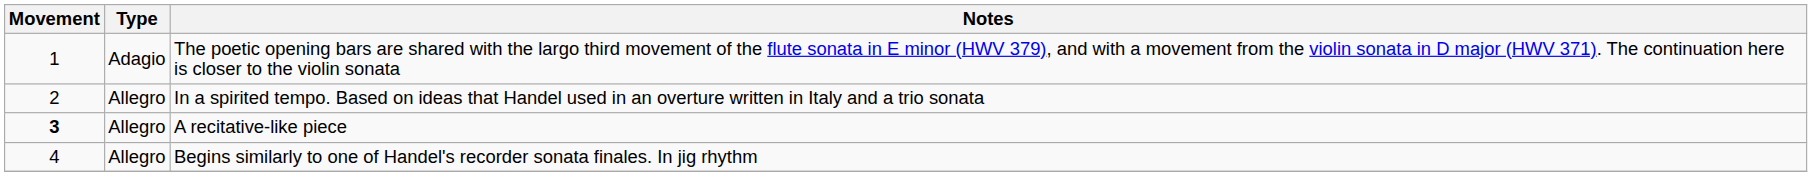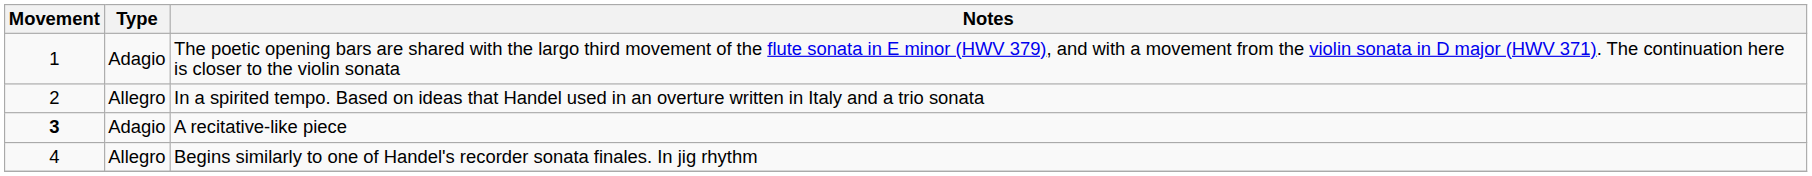A recitative-like piece | Type: Allegro -> Adagio
